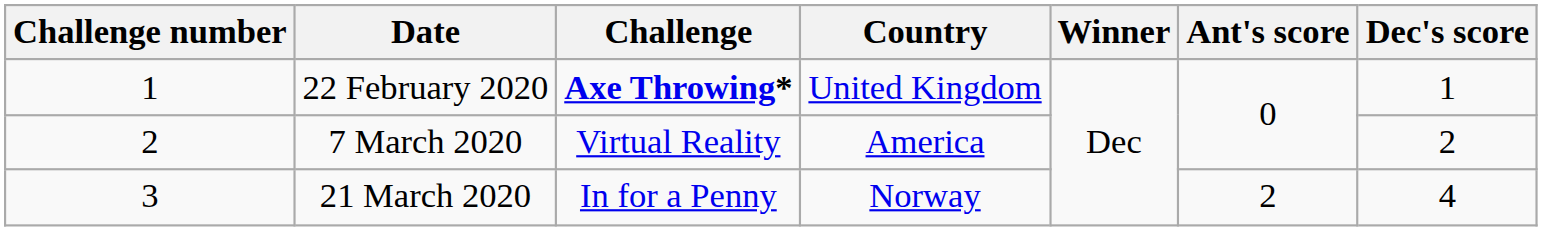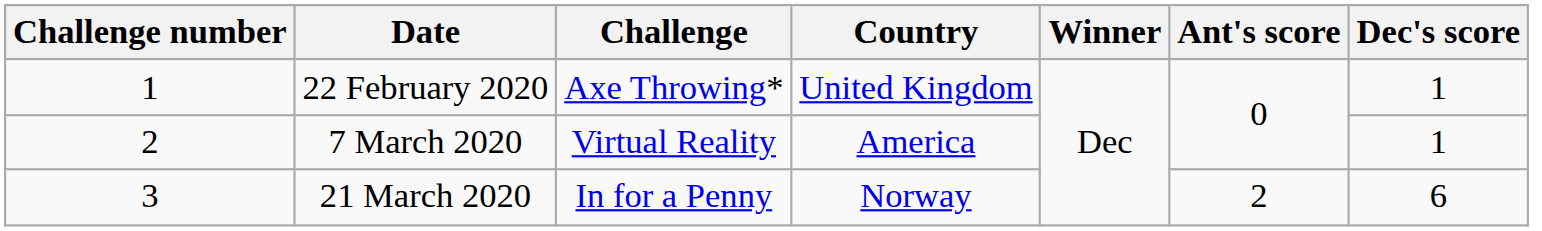22 February 2020 | Challenge: bold -> normal
7 March 2020 | Dec's score: 2 -> 1
21 March 2020 | Dec's score: 4 -> 6
